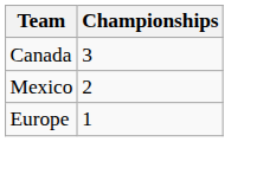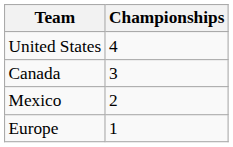+ row: United States | 4
